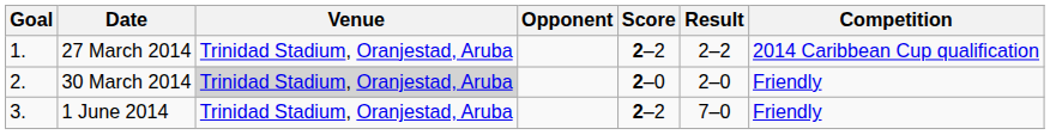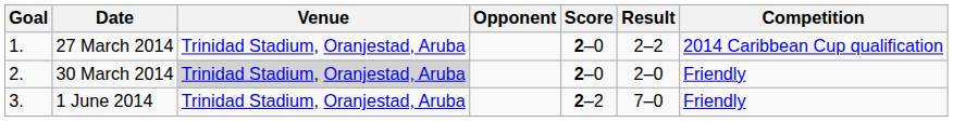27 March 2014 | Score: 2–2 -> 2–0
